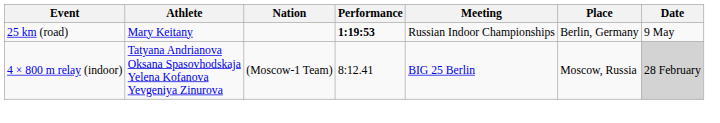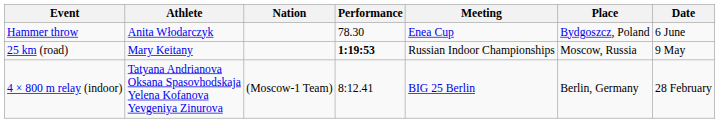+ row: Hammer throw | Anita Włodarczyk | 78.30 | Enea Cup | Bydgoszcz, Poland | 6 June
25 km (road) | Place: Berlin, Germany -> Moscow, Russia
4 × 800 m relay (indoor) | Place: Moscow, Russia -> Berlin, Germany
4 × 800 m relay (indoor) | Date: lightgrey background -> no background
